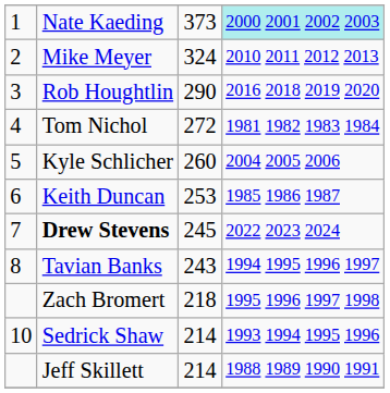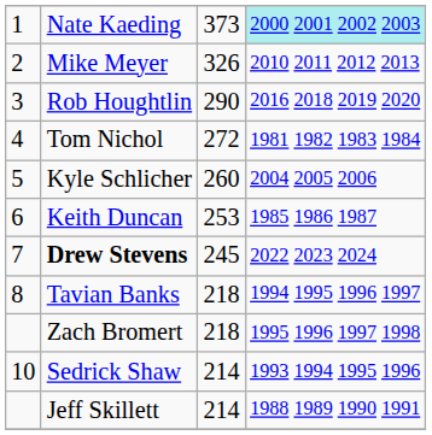Mike Meyer | column 3: 324 -> 326
Tavian Banks | column 3: 243 -> 218
